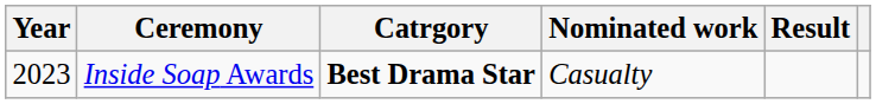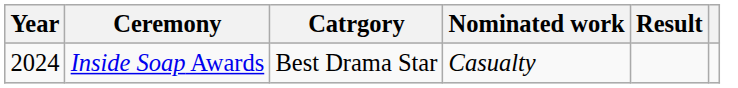Inside Soap Awards | Year: 2023 -> 2024
Inside Soap Awards | Catrgory: bold -> normal
